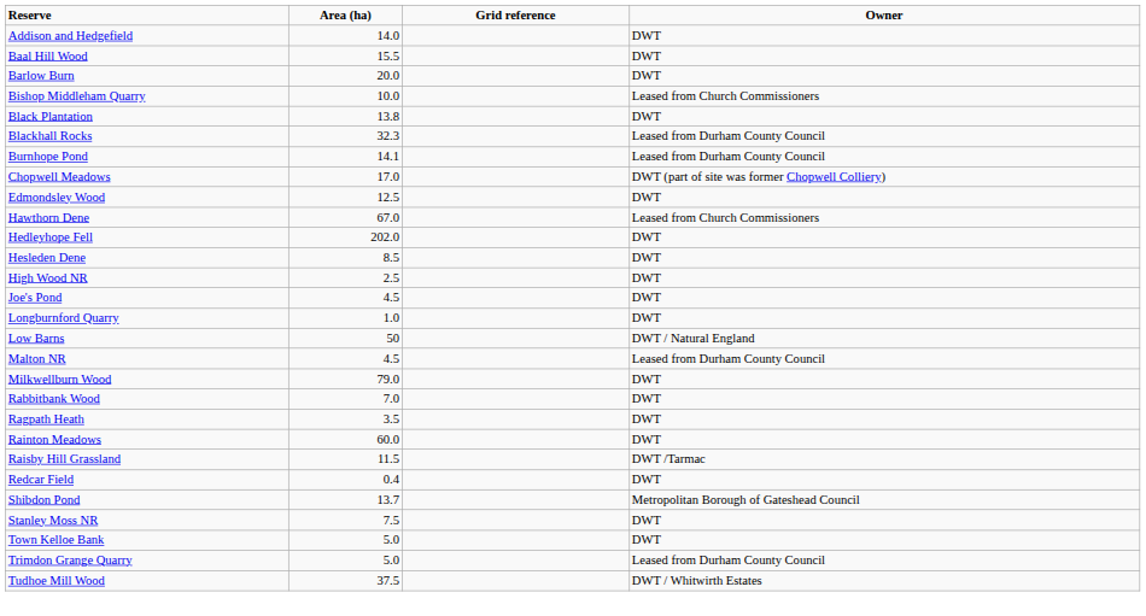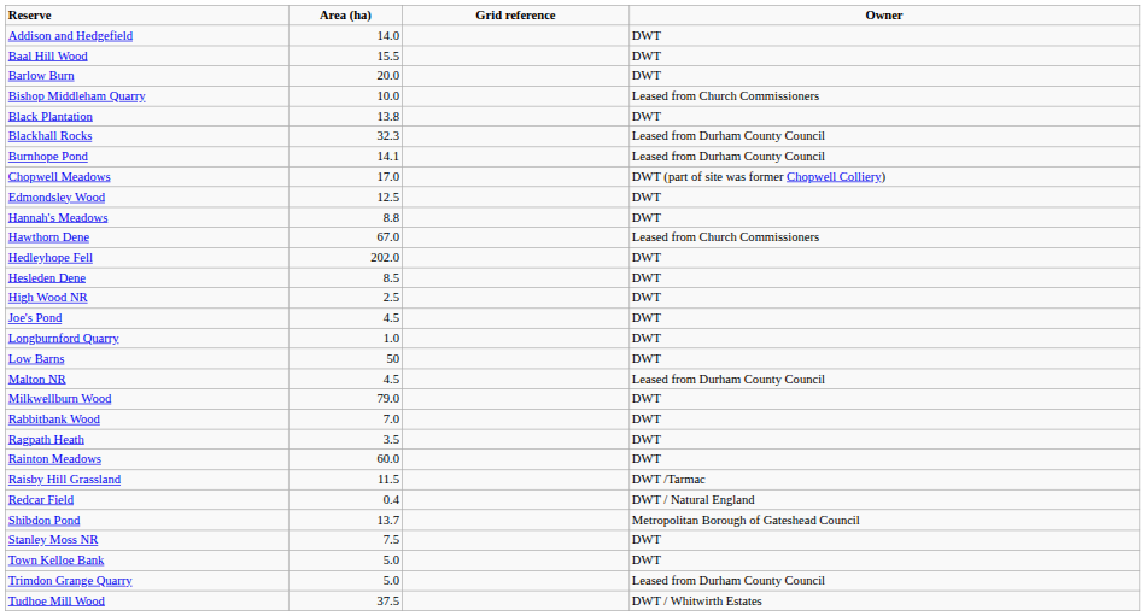+ row: Hannah's Meadows | 8.8 | DWT
Low Barns | Owner: DWT / Natural England -> DWT
Redcar Field | Owner: DWT -> DWT / Natural England
